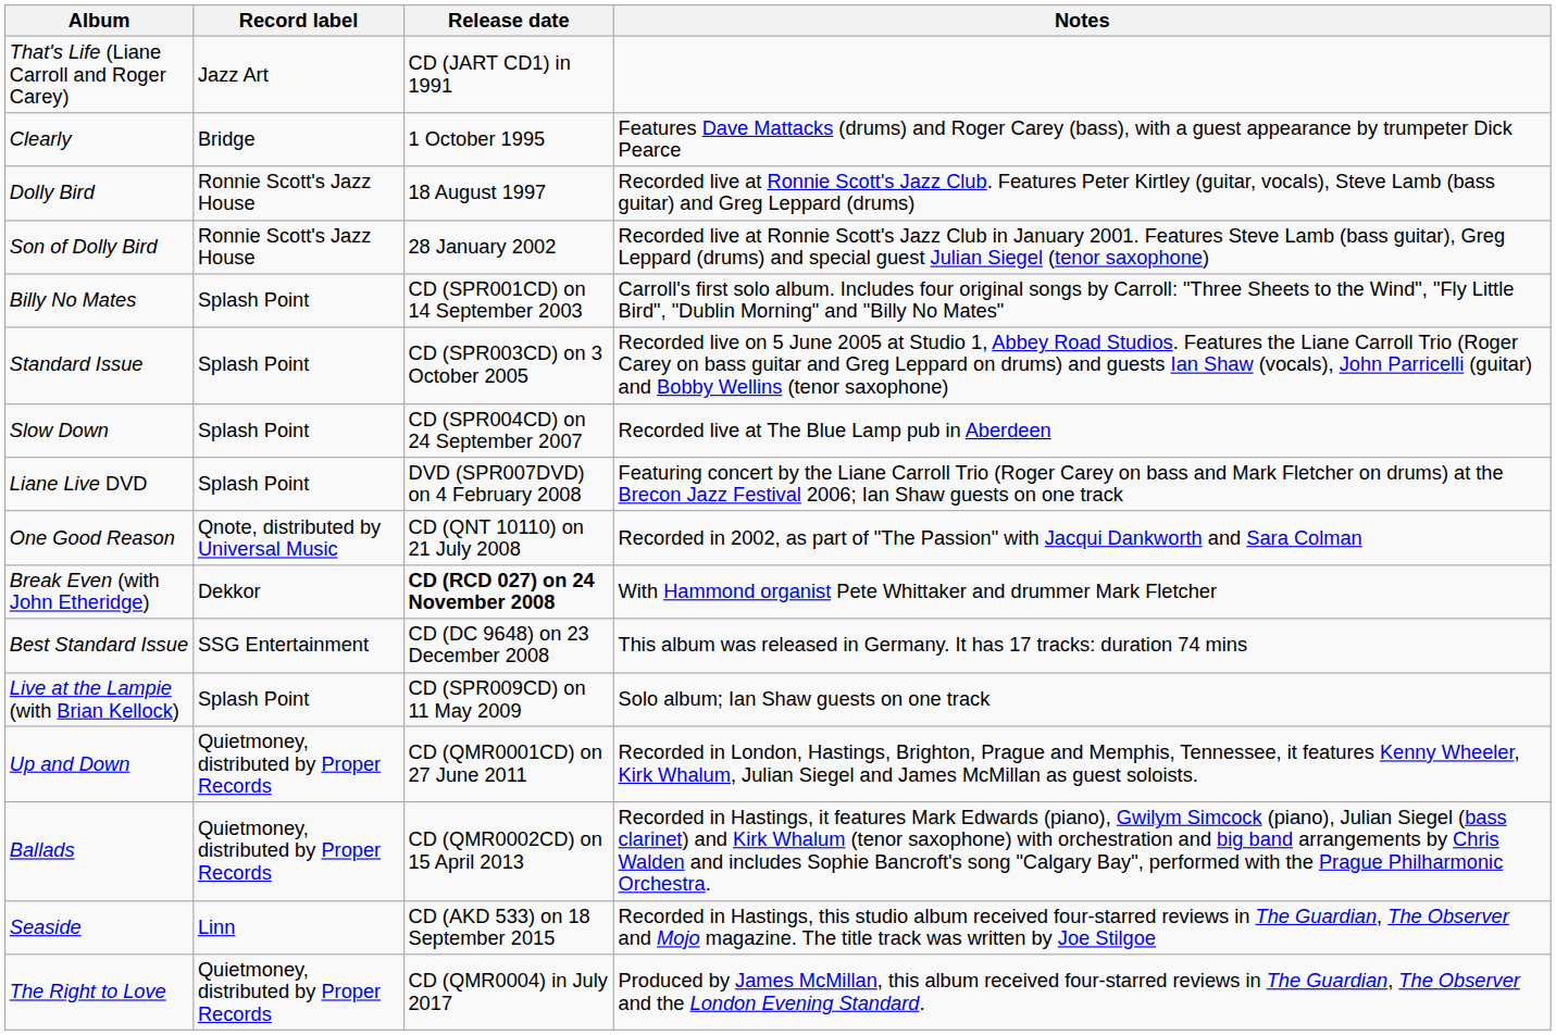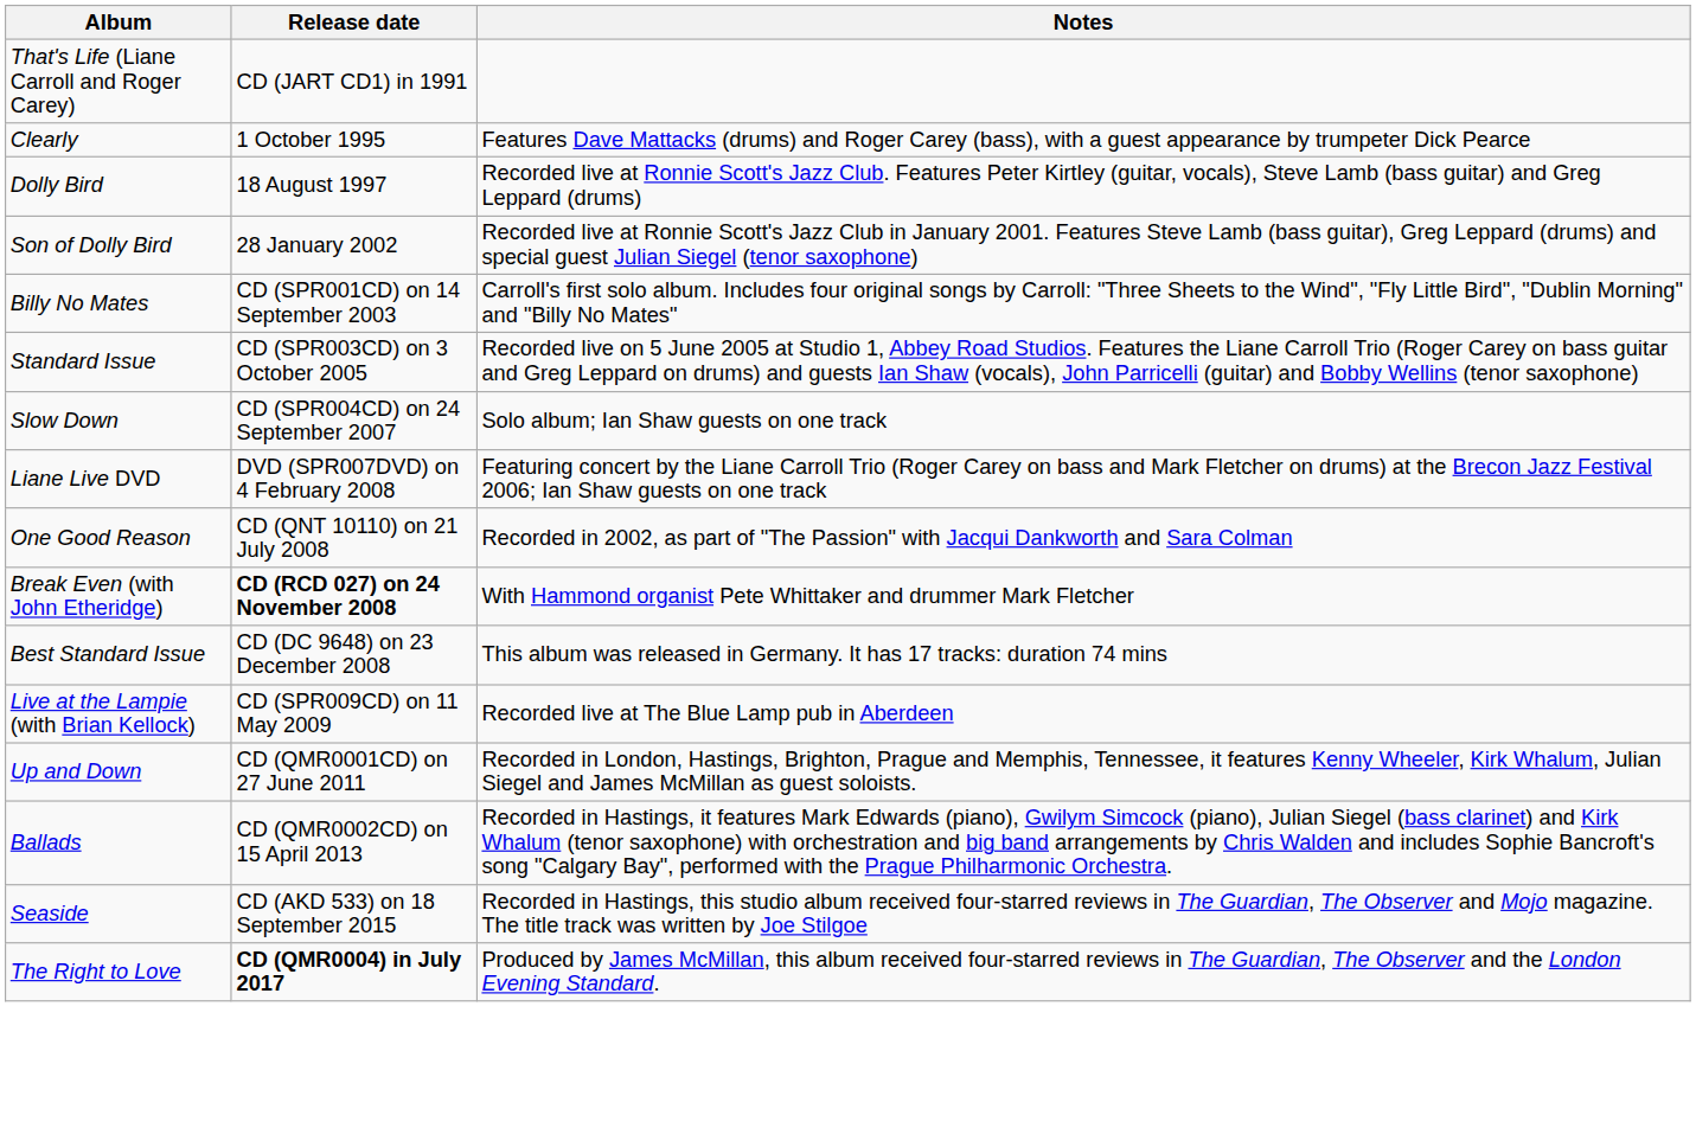- column: Record label | Jazz Art | Bridge | Ronnie Scott's Jazz House | Ronnie Scott's Jazz House | Splash Point | Splash Point | Splash Point | Splash Point | Qnote, distributed by Universal Music | Dekkor | SSG Entertainment | Splash Point | Quietmoney, distributed by Proper Records | Quietmoney, distributed by Proper Records | Linn | Quietmoney, distributed by Proper Records
Slow Down | Notes: Recorded live at The Blue Lamp pub in Aberdeen -> Solo album; Ian Shaw guests on one track
Live at the Lampie (with Brian Kellock) | Notes: Solo album; Ian Shaw guests on one track -> Recorded live at The Blue Lamp pub in Aberdeen
The Right to Love | Release date: normal -> bold
